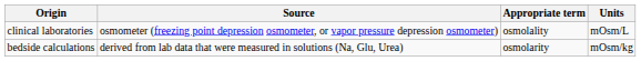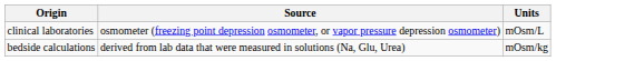- column: Appropriate term | osmolality | osmolarity
